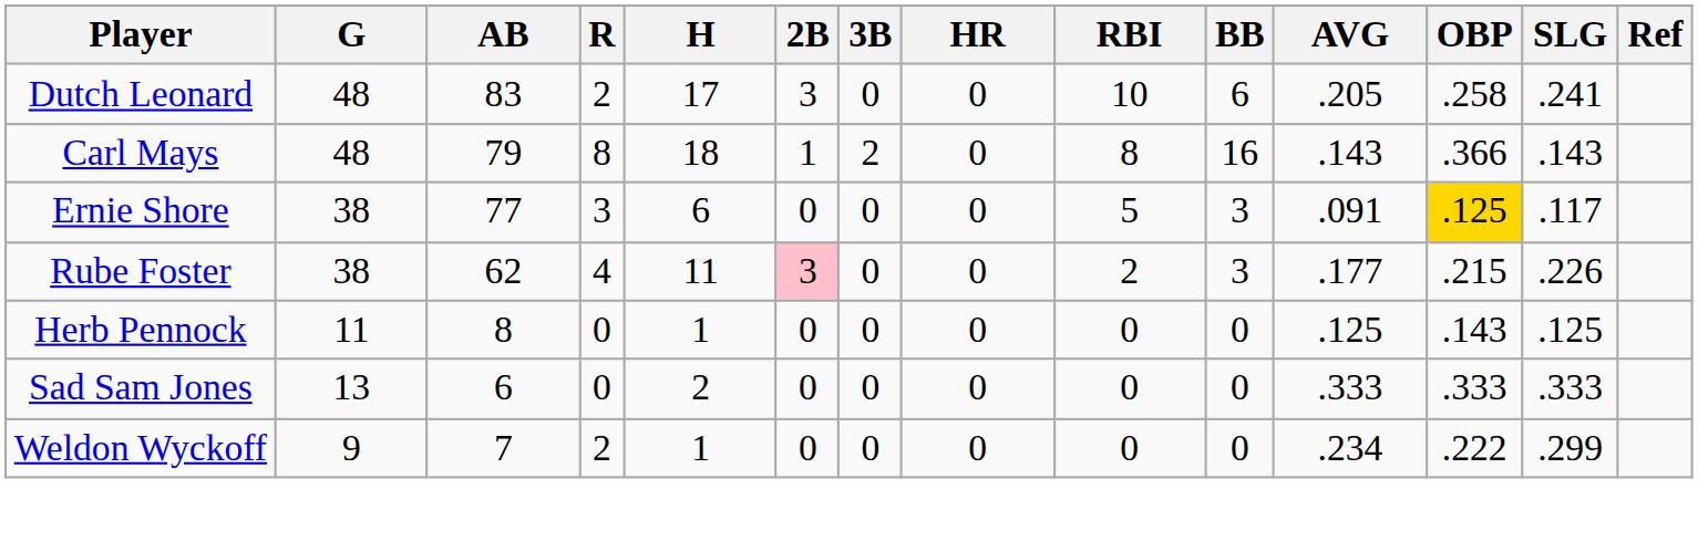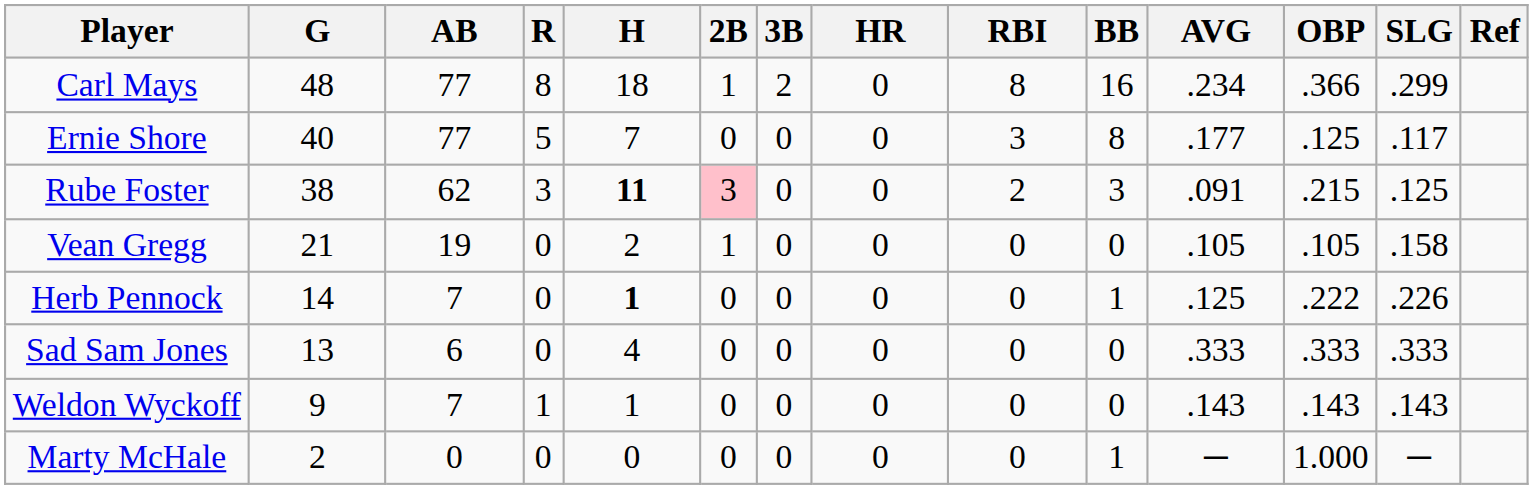- row: Dutch Leonard | 48 | 83 | 2 | 17 | 3 | 0 | 0 | 10 | 6 | .205 | .258 | .241
Carl Mays | AB: 79 -> 77
Carl Mays | AVG: .143 -> .234
Carl Mays | SLG: .143 -> .299
Ernie Shore | G: 38 -> 40
Ernie Shore | R: 3 -> 5
Ernie Shore | H: 6 -> 7
Ernie Shore | RBI: 5 -> 3
Ernie Shore | BB: 3 -> 8
Ernie Shore | AVG: .091 -> .177
Ernie Shore | OBP: gold background -> no background
Rube Foster | R: 4 -> 3
Rube Foster | H: normal -> bold
Rube Foster | AVG: .177 -> .091
Rube Foster | SLG: .226 -> .125
+ row: Vean Gregg | 21 | 19 | 0 | 2 | 1 | 0 | 0 | 0 | 0 | .105 | .105 | .158
Herb Pennock | G: 11 -> 14
Herb Pennock | AB: 8 -> 7
Herb Pennock | H: normal -> bold
Herb Pennock | BB: 0 -> 1
Herb Pennock | OBP: .143 -> .222
Herb Pennock | SLG: .125 -> .226
Sad Sam Jones | H: 2 -> 4
Weldon Wyckoff | R: 2 -> 1
Weldon Wyckoff | AVG: .234 -> .143
Weldon Wyckoff | OBP: .222 -> .143
Weldon Wyckoff | SLG: .299 -> .143
+ row: Marty McHale | 2 | 0 | 0 | 0 | 0 | 0 | 0 | 0 | 1 | ─ | 1.000 | ─
